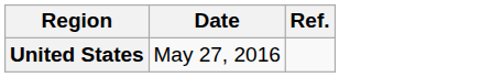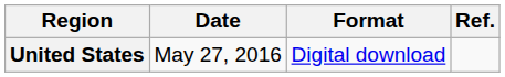+ column: Format | Digital download
